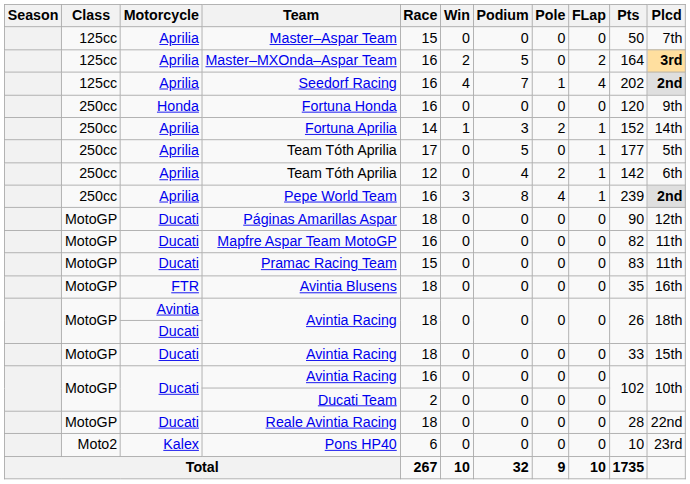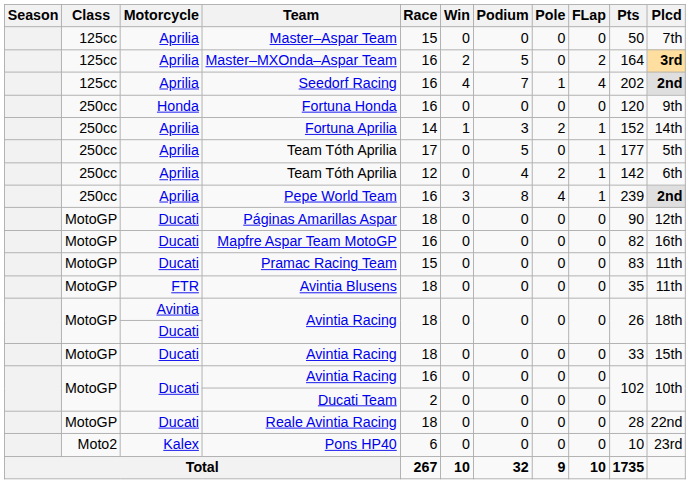Mapfre Aspar Team MotoGP | Plcd: 11th -> 16th
Avintia Blusens | Plcd: 16th -> 11th
